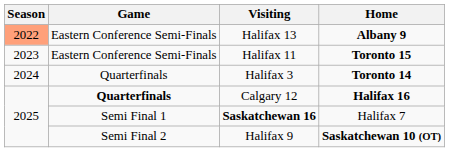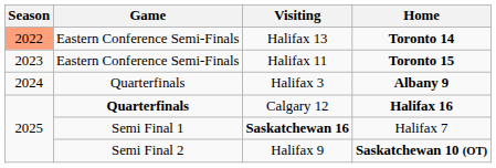Halifax 13 | Home: Albany 9 -> Toronto 14
Halifax 3 | Home: Toronto 14 -> Albany 9
